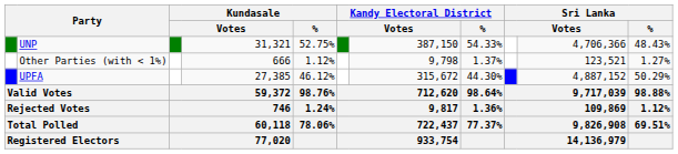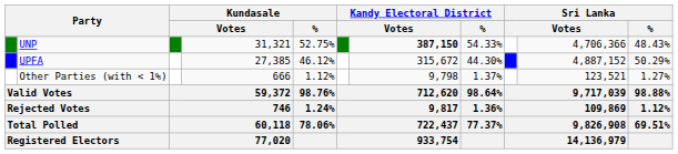UNP | column 7: normal -> bold
rows swapped: UPFA <-> Other Parties (with < 1%)
